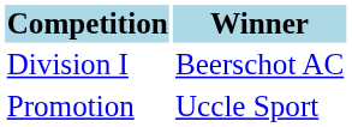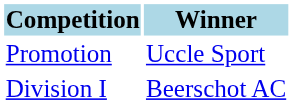rows swapped: Division I <-> Promotion
